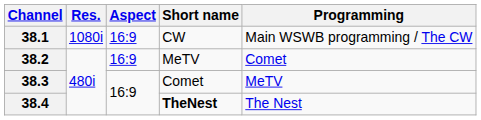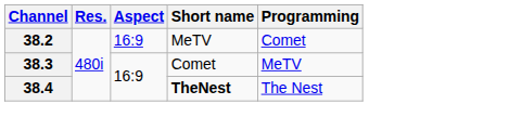- row: 38.1 | 1080i | 16:9 | CW | Main WSWB programming / The CW
